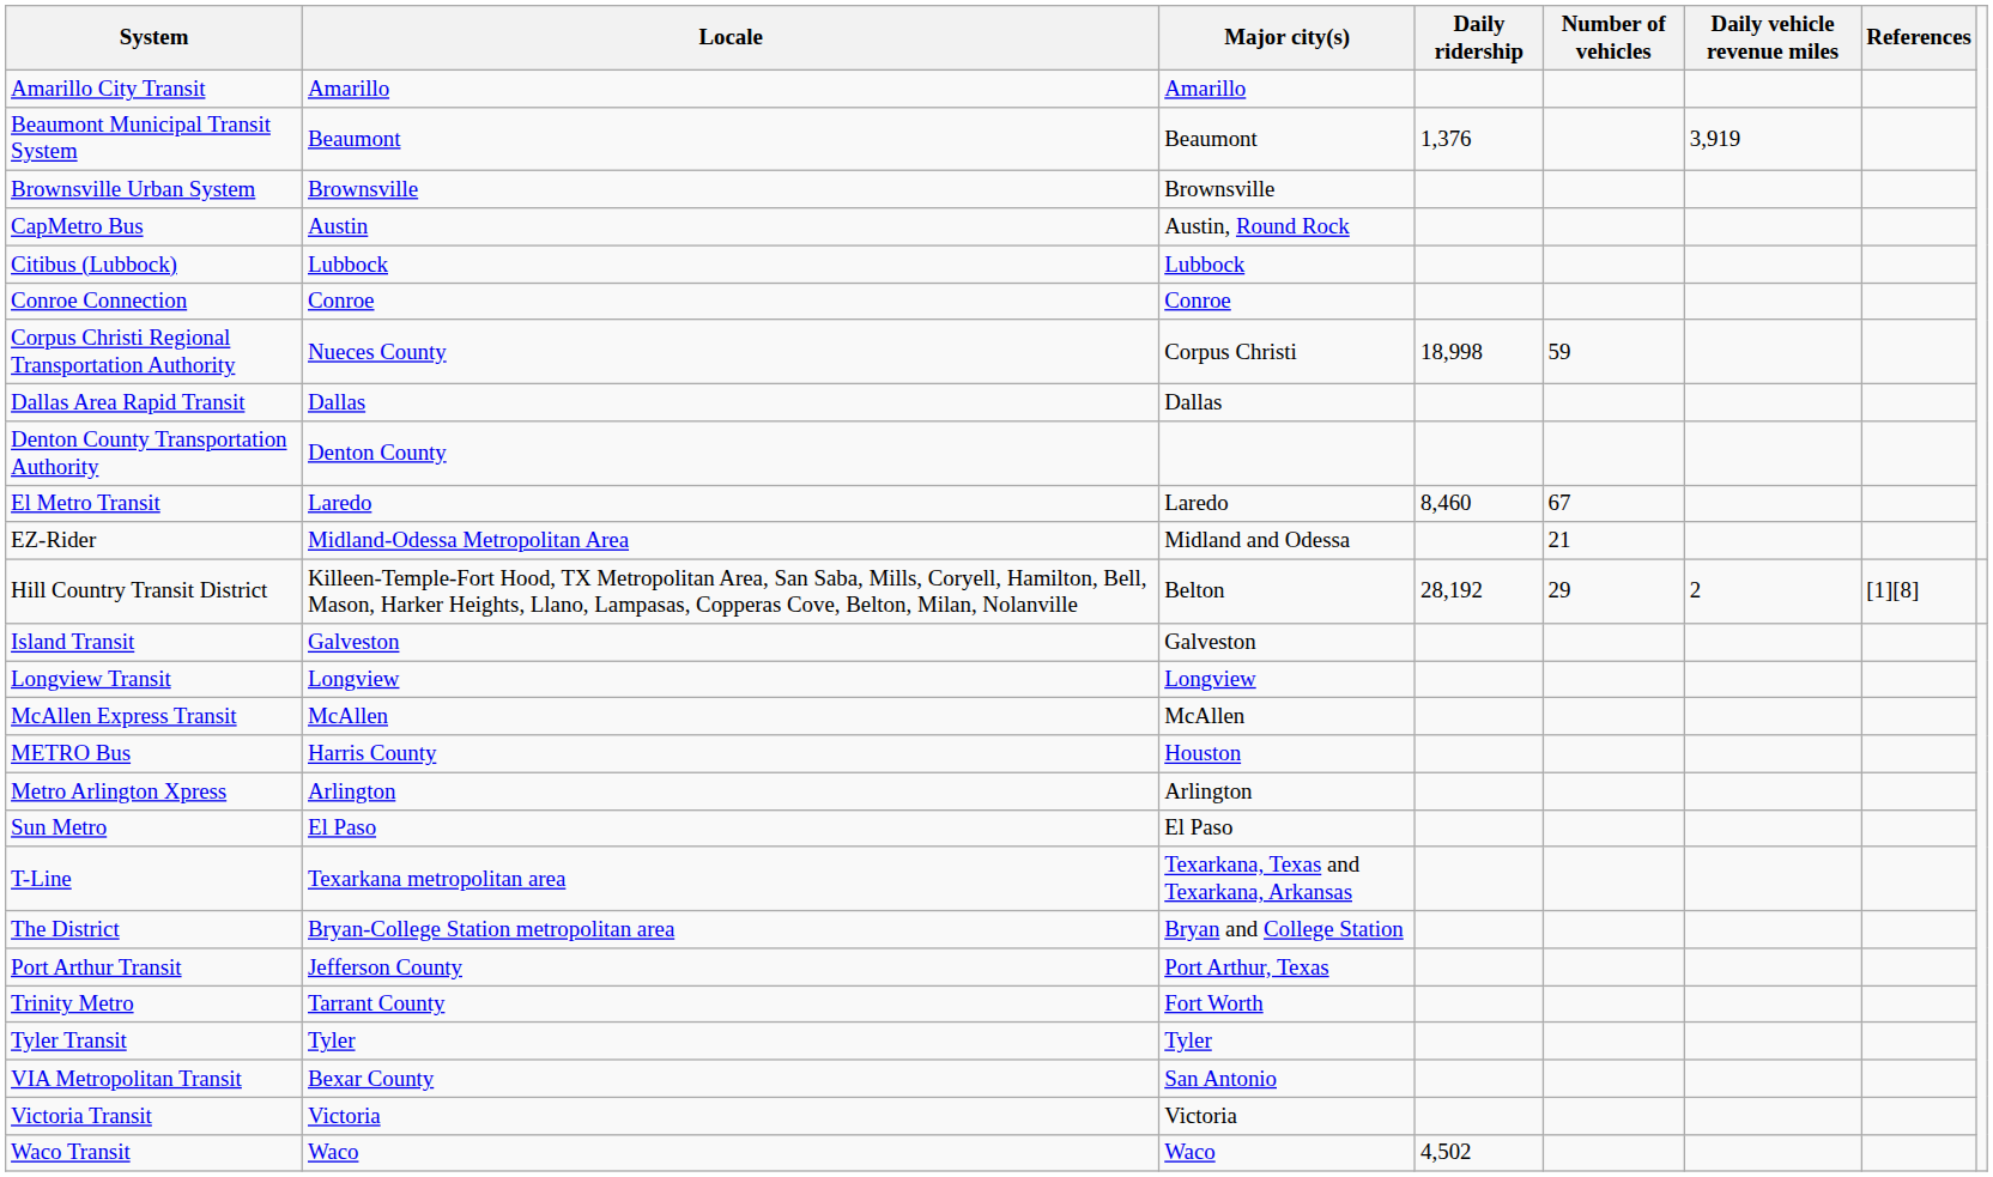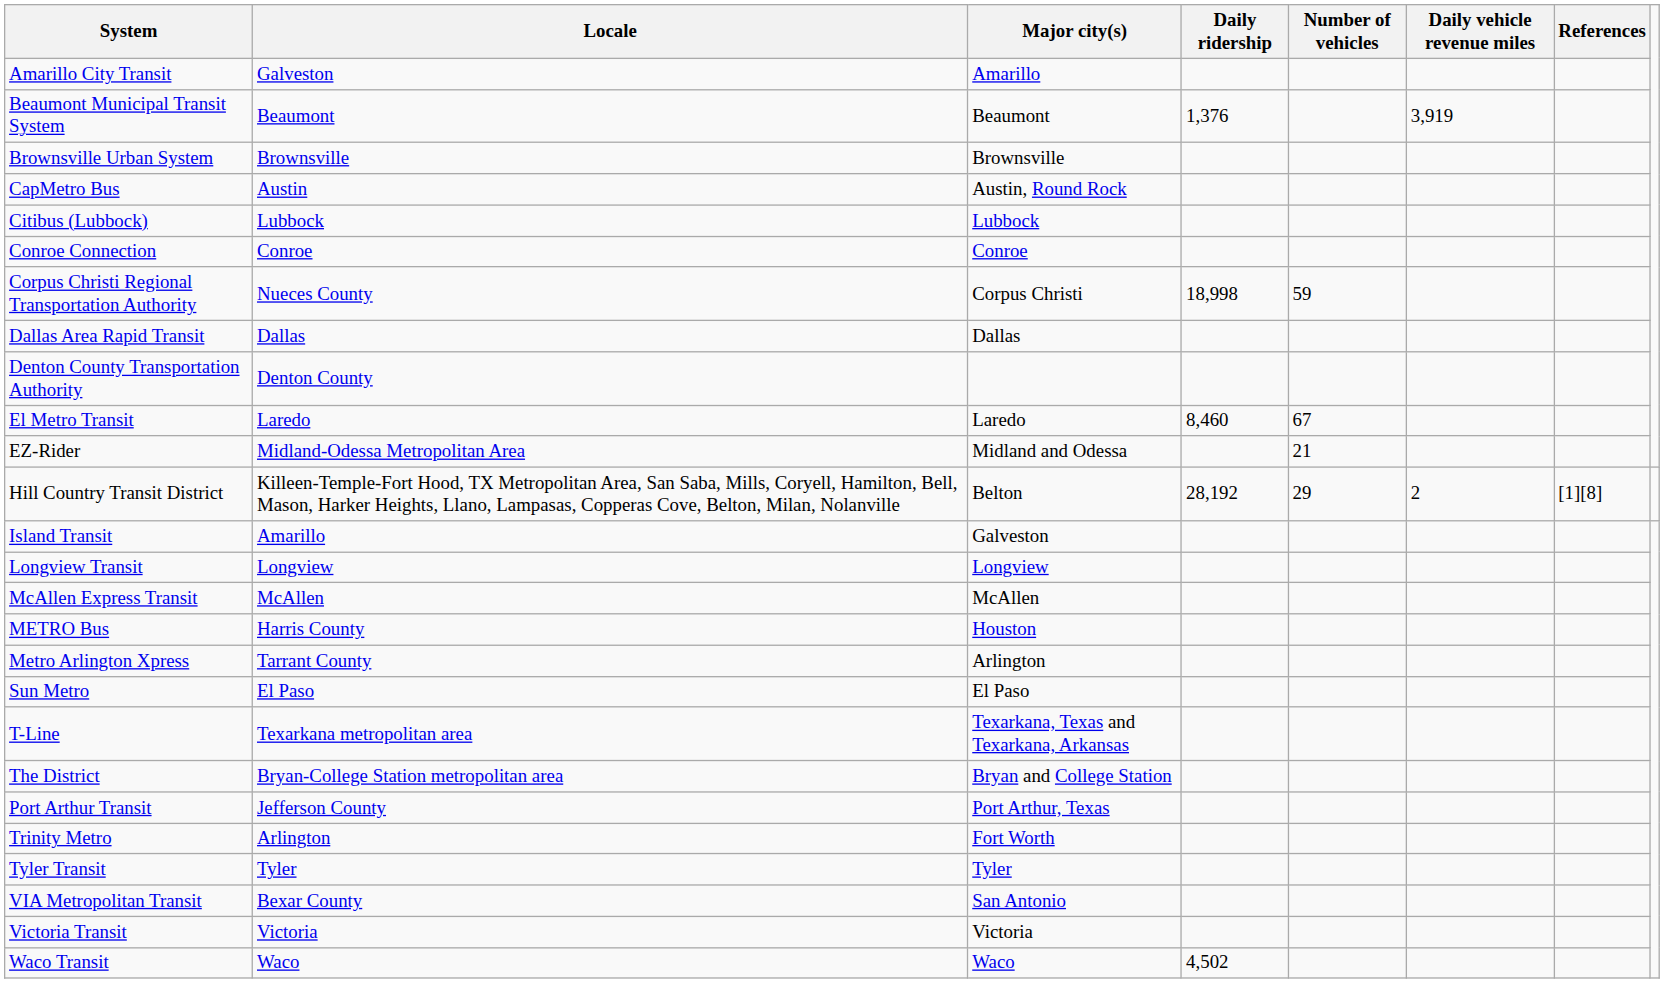Amarillo City Transit | Locale: Amarillo -> Galveston
Island Transit | Locale: Galveston -> Amarillo
Metro Arlington Xpress | Locale: Arlington -> Tarrant County
Trinity Metro | Locale: Tarrant County -> Arlington
